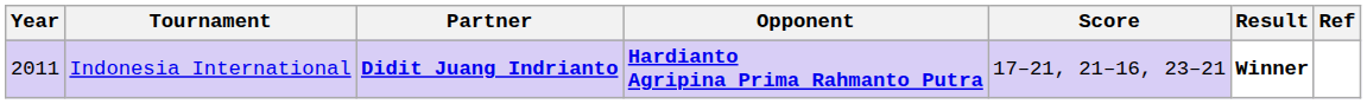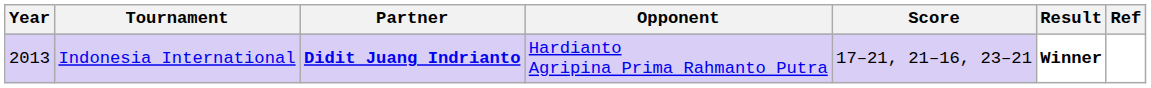Indonesia International | Year: 2011 -> 2013
Indonesia International | Opponent: bold -> normal
